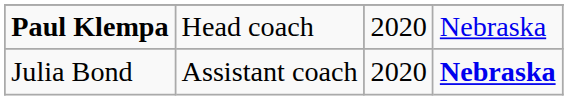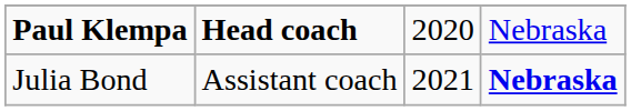Paul Klempa | column 2: normal -> bold
Julia Bond | column 3: 2020 -> 2021
